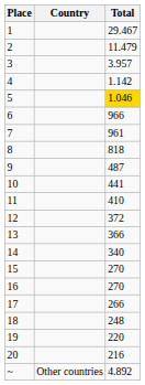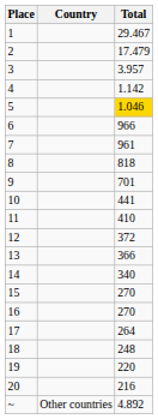2 | Total: 11.479 -> 17.479
9 | Total: 487 -> 701
17 | Total: 266 -> 264
